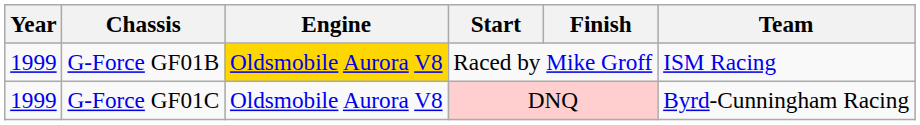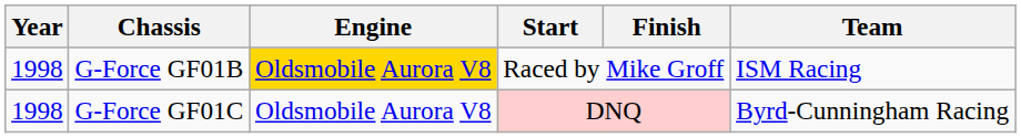G-Force GF01B | Year: 1999 -> 1998
G-Force GF01C | Year: 1999 -> 1998
